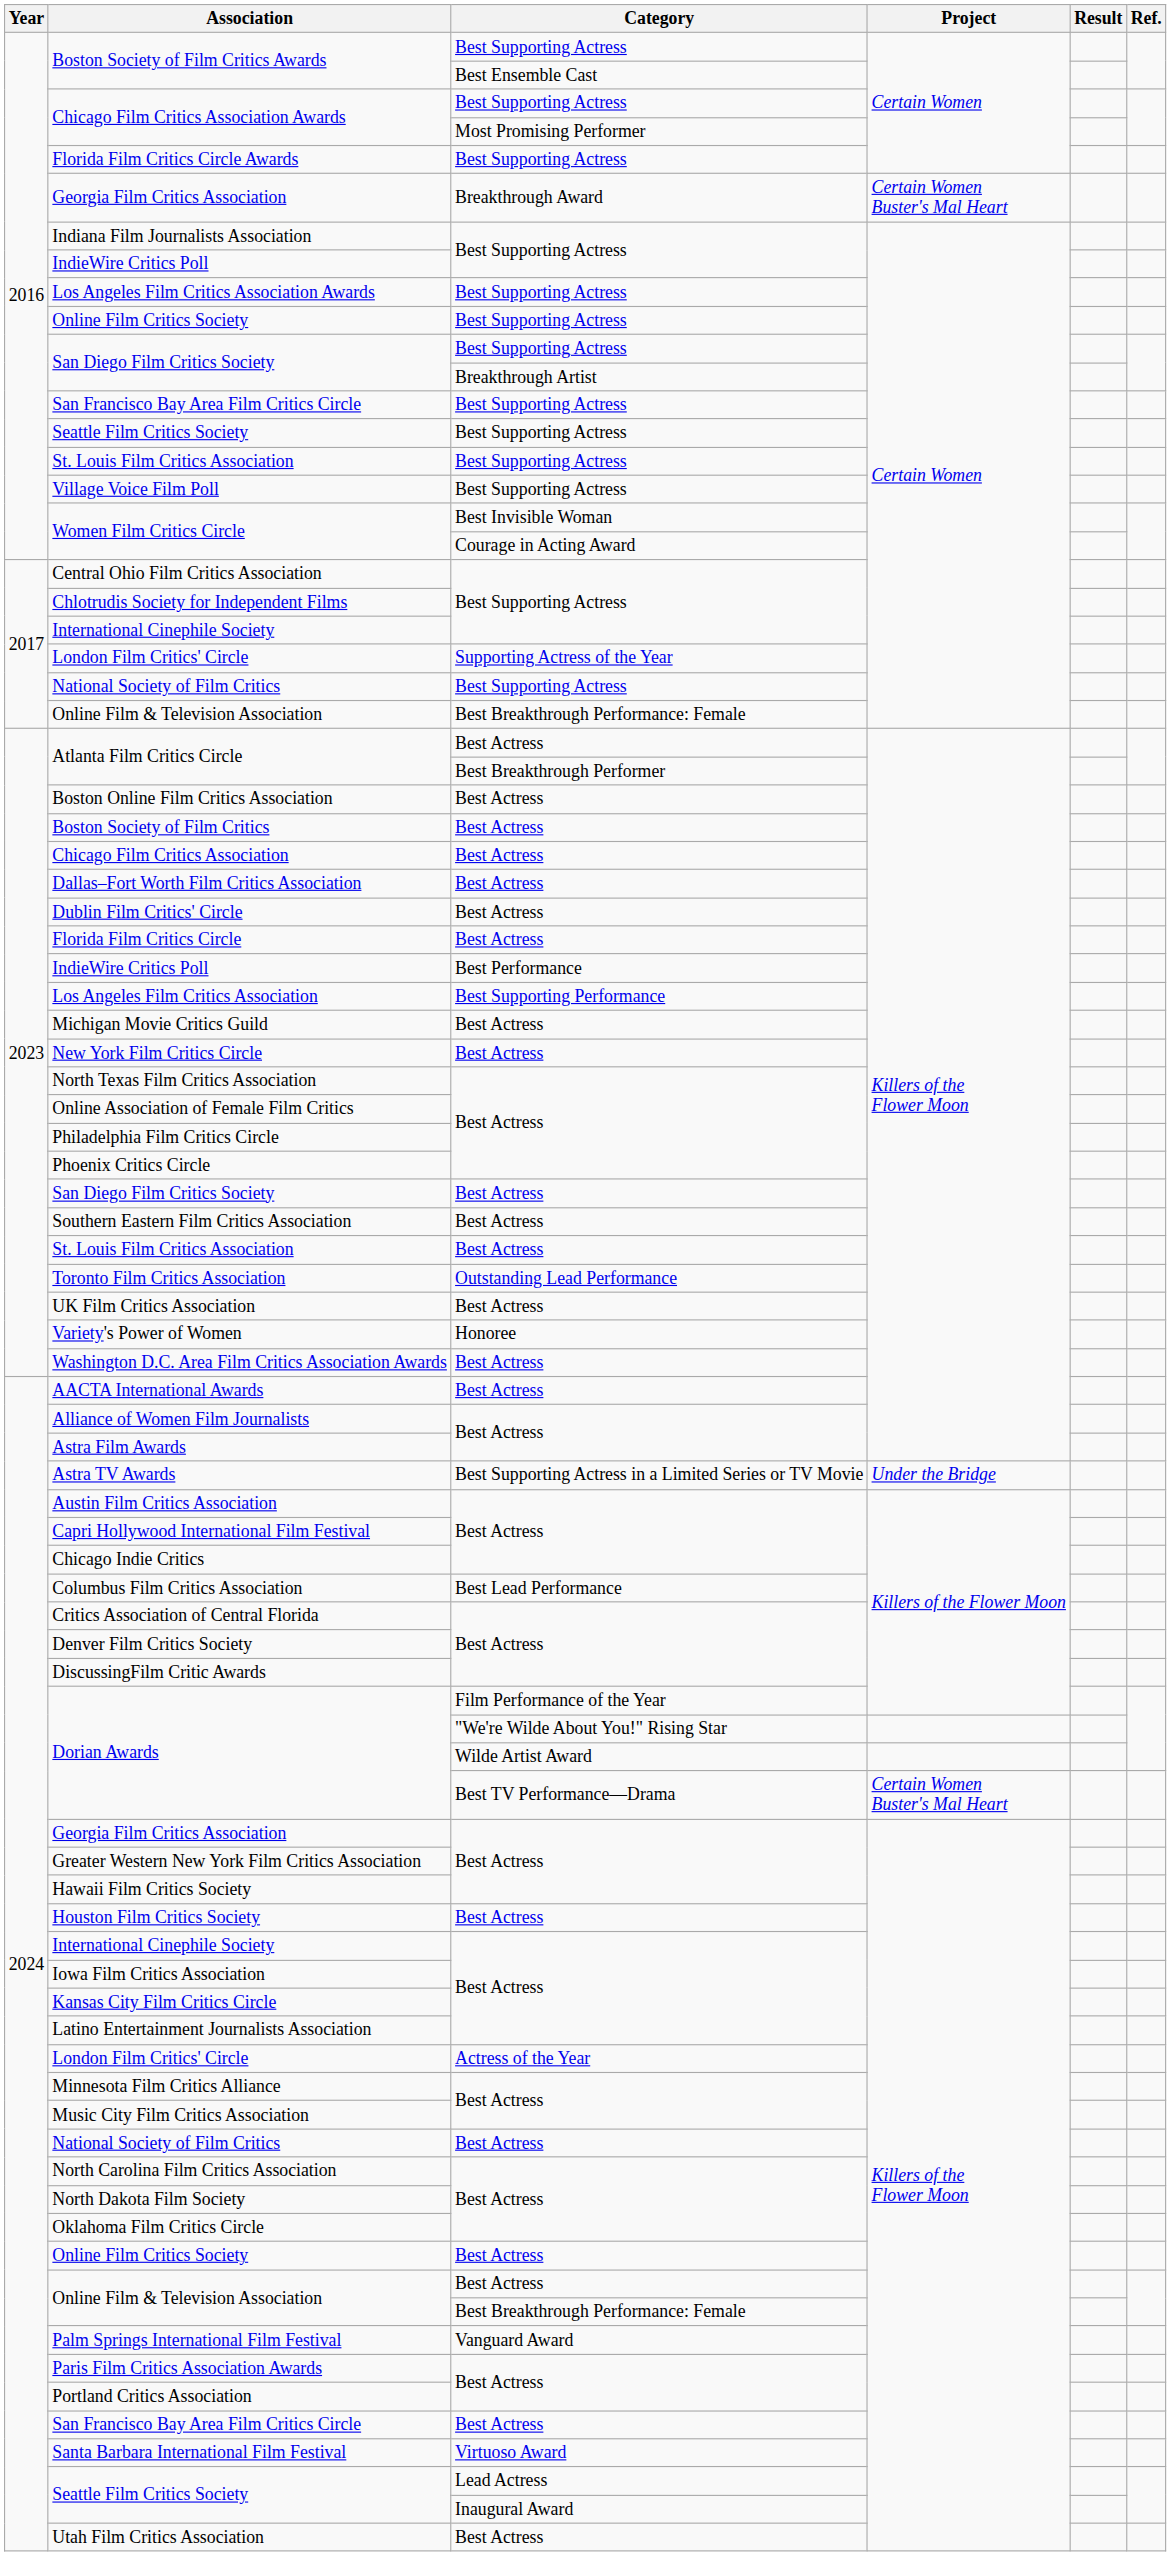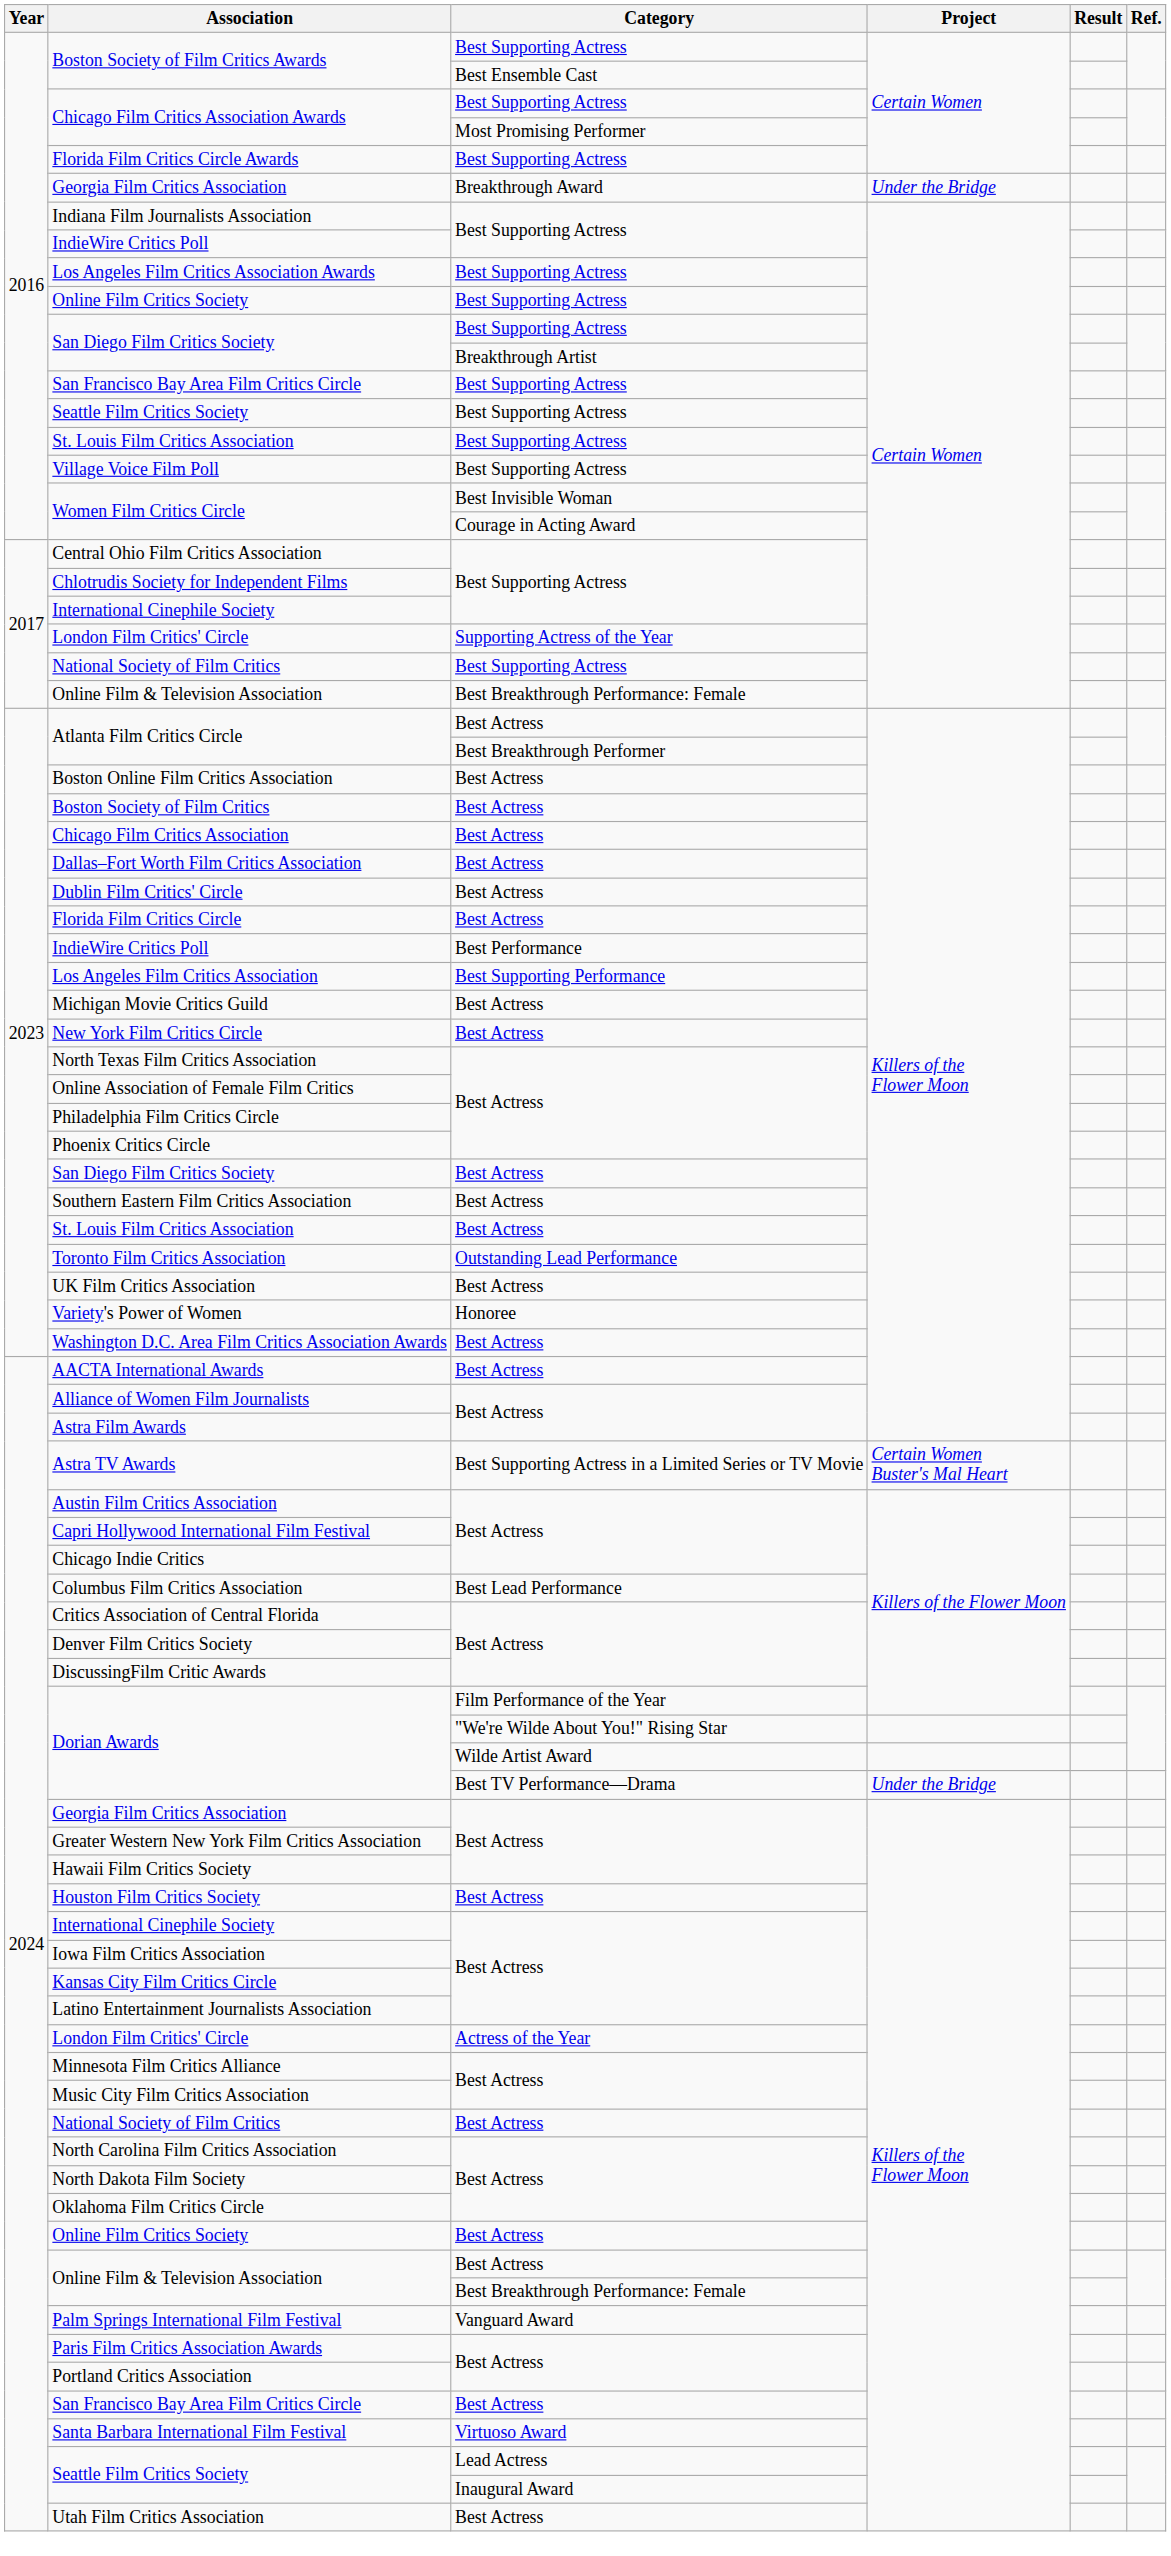Georgia Film Critics Association / Breakthrough Award | Project: Certain Women Buster's Mal Heart -> Under the Bridge
Astra TV Awards | Project: Under the Bridge -> Certain Women Buster's Mal Heart
Dorian Awards / Best TV Performance—Drama | Project: Certain Women Buster's Mal Heart -> Under the Bridge
